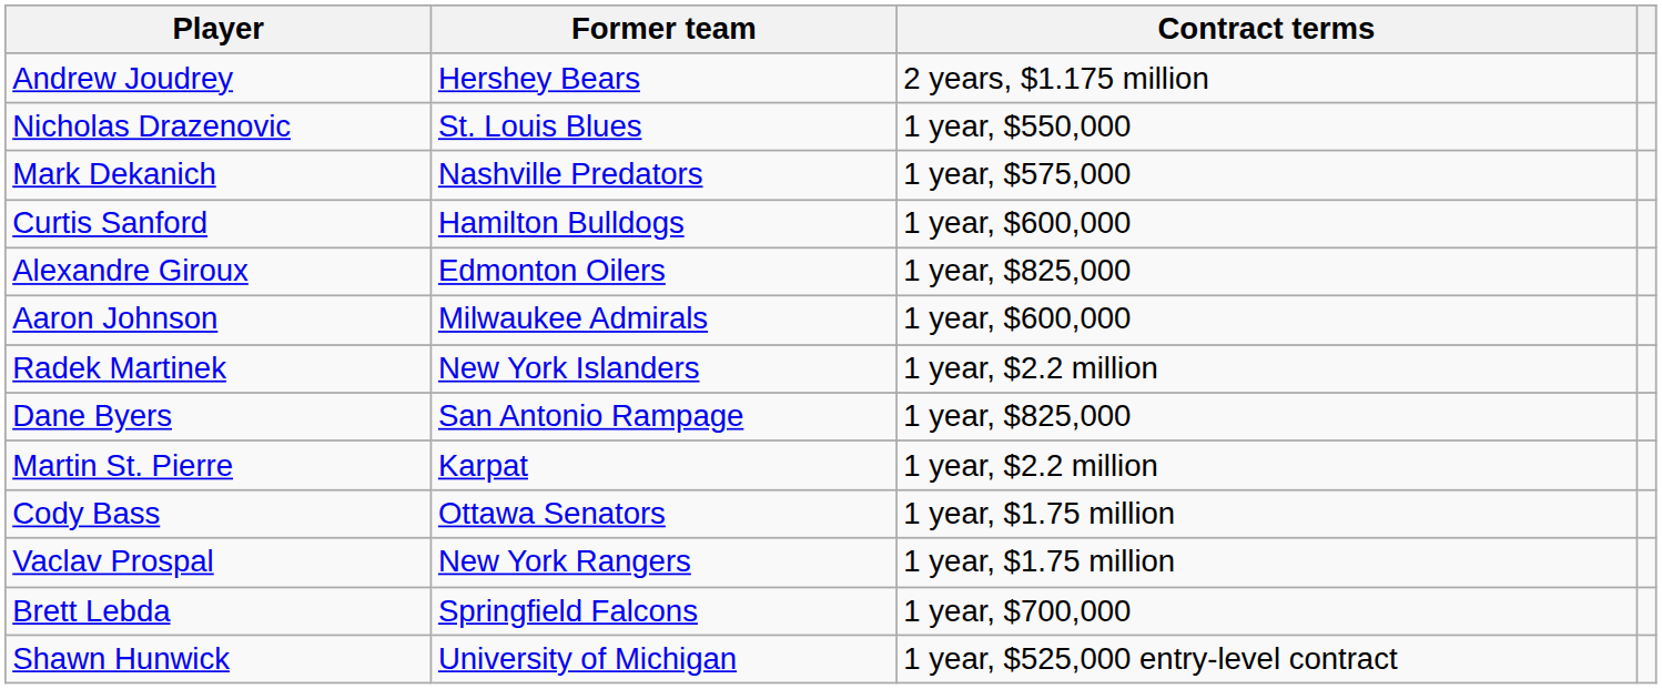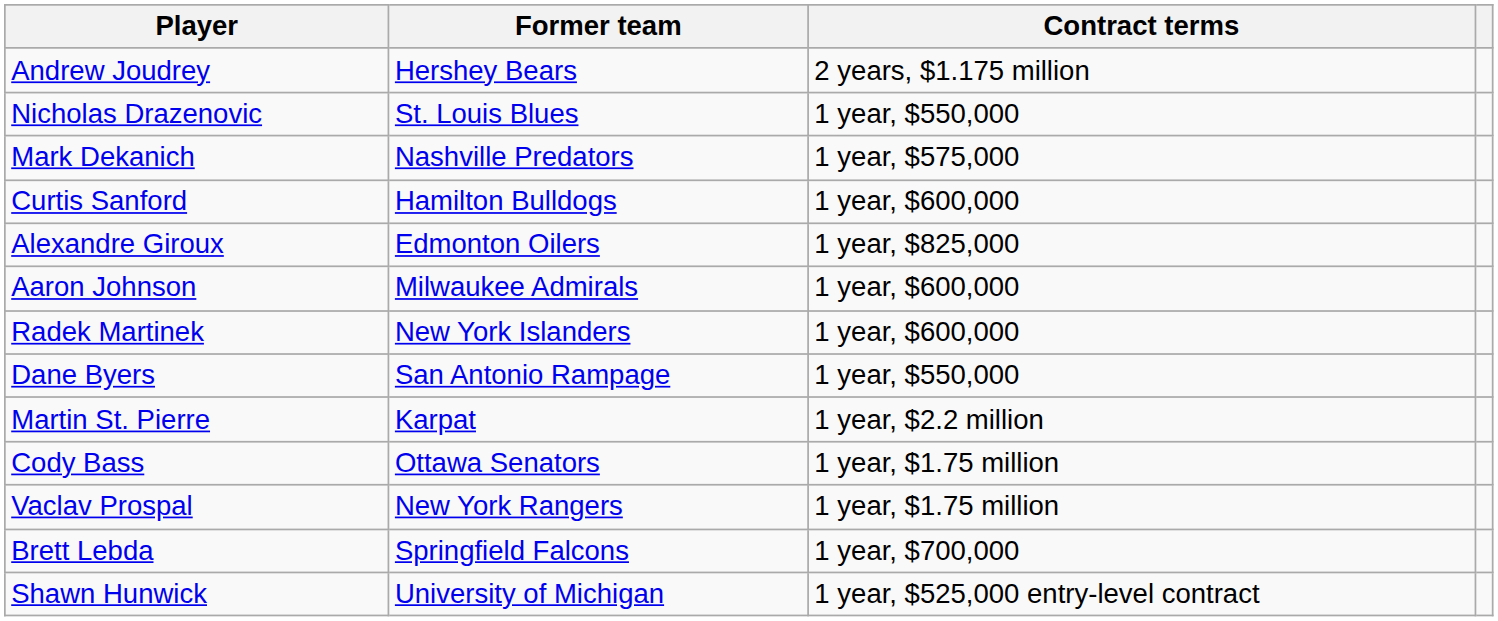Radek Martinek | Contract terms: 1 year, $2.2 million -> 1 year, $600,000
Dane Byers | Contract terms: 1 year, $825,000 -> 1 year, $550,000
